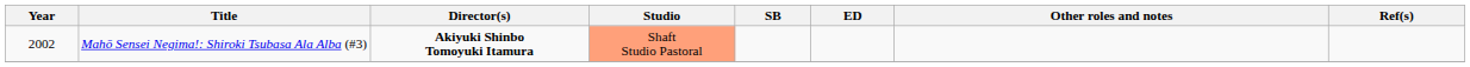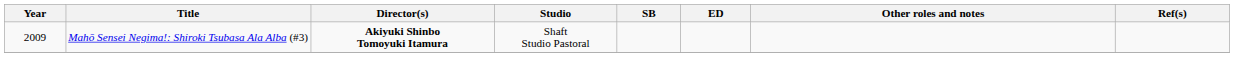Mahō Sensei Negima!: Shiroki Tsubasa Ala Alba (#3) | Year: 2002 -> 2009
Mahō Sensei Negima!: Shiroki Tsubasa Ala Alba (#3) | Studio: lightsalmon background -> no background
